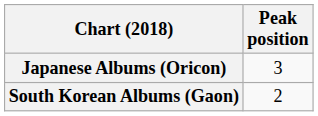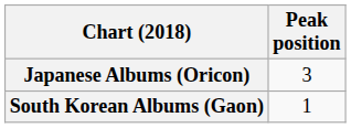South Korean Albums (Gaon) | Peak position: 2 -> 1
